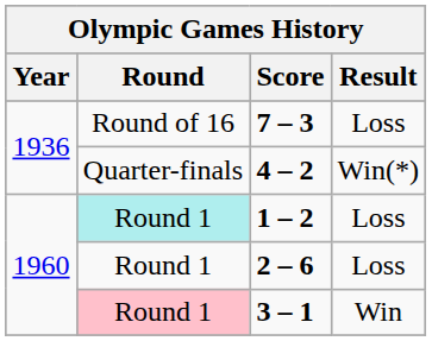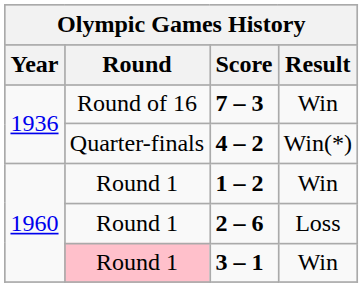7 – 3 | Result: Loss -> Win
1 – 2 | Round: paleturquoise background -> no background
1 – 2 | Result: Loss -> Win
